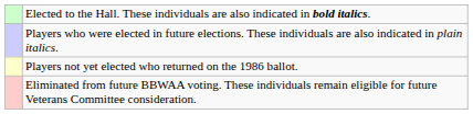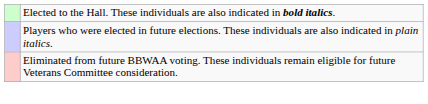- row: Players not yet elected who returned on the 1986 ballot.
